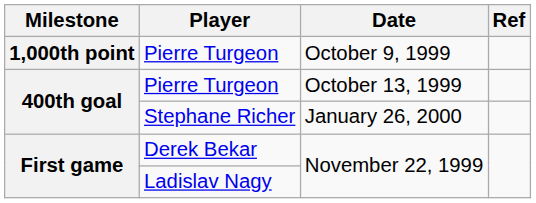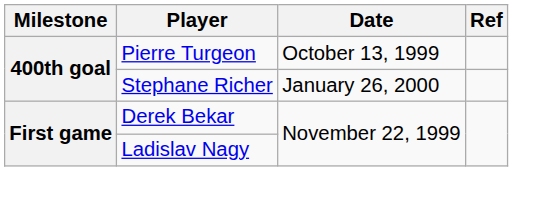- row: 1,000th point | Pierre Turgeon | October 9, 1999
